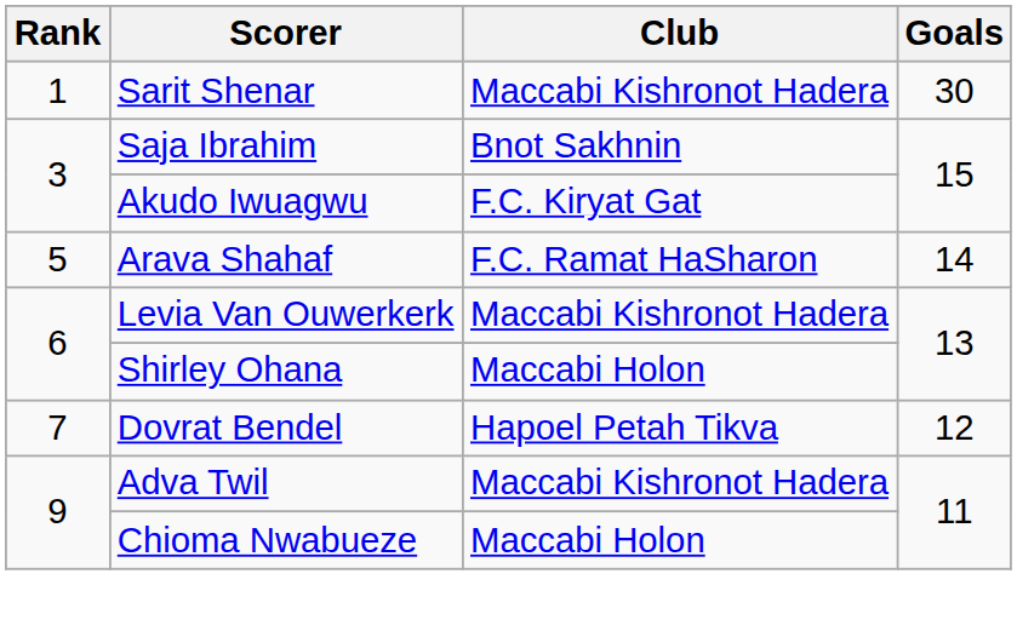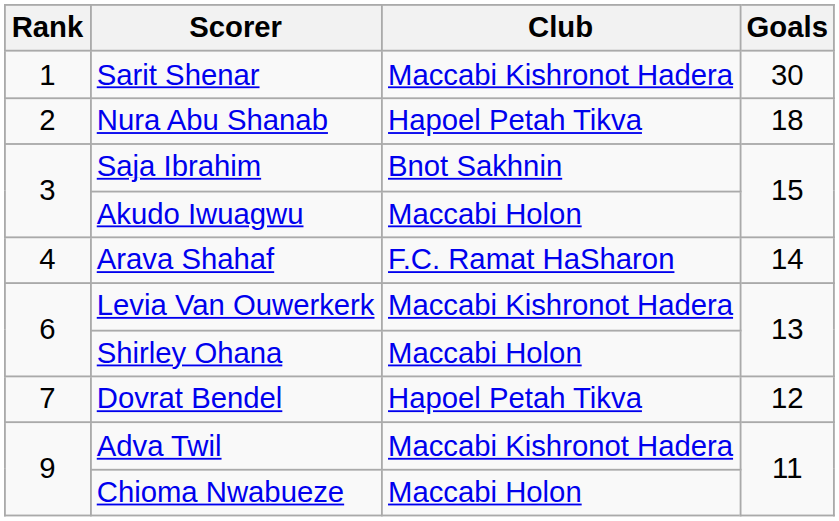+ row: 2 | Nura Abu Shanab | Hapoel Petah Tikva | 18
Akudo Iwuagwu | Club: F.C. Kiryat Gat -> Maccabi Holon
Arava Shahaf | Rank: 5 -> 4
